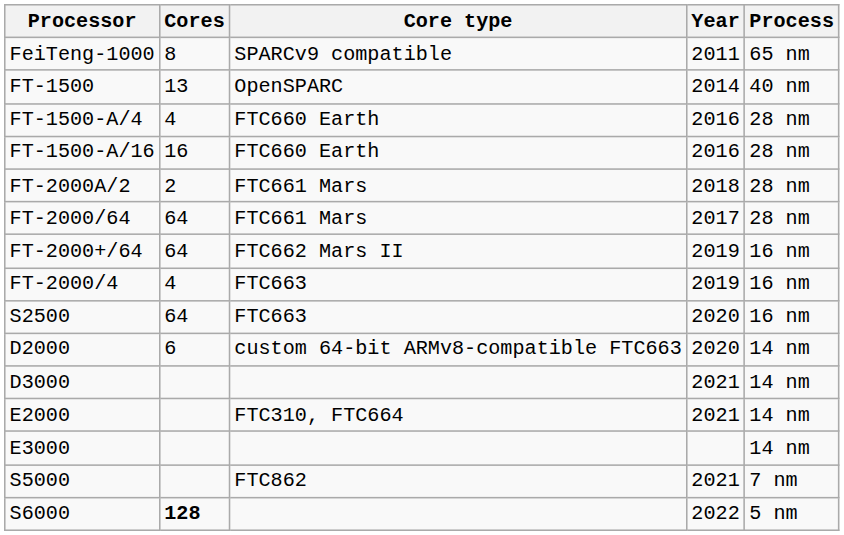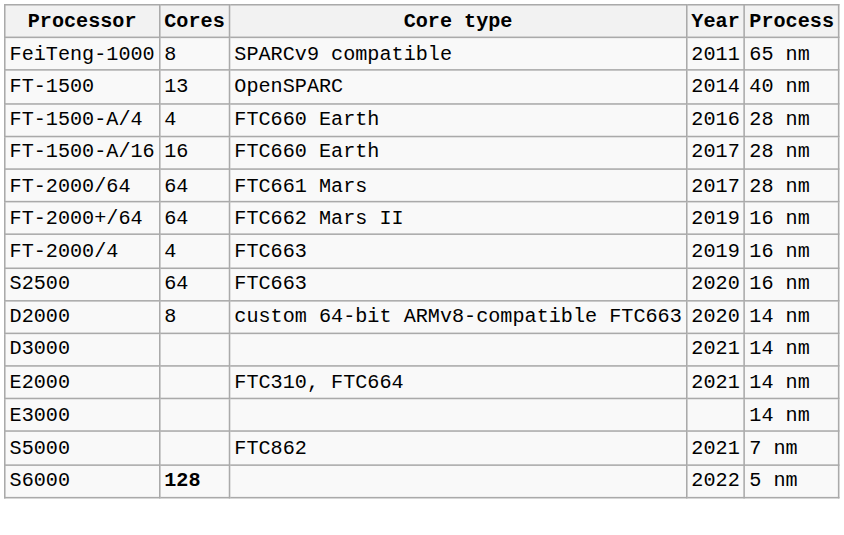FT-1500-A/16 | Year: 2016 -> 2017
- row: FT-2000A/2 | 2 | FTC661 Mars | 2018 | 28 nm
D2000 | Cores: 6 -> 8
